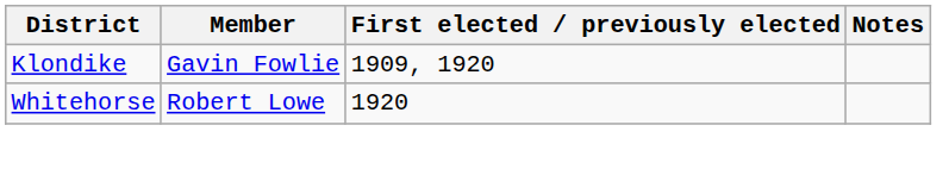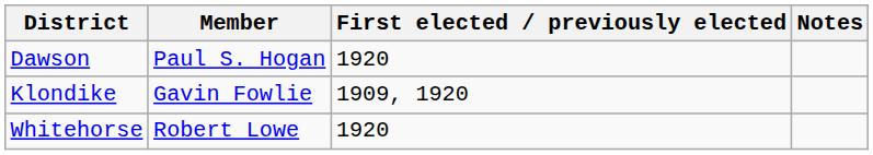+ row: Dawson | Paul S. Hogan | 1920
